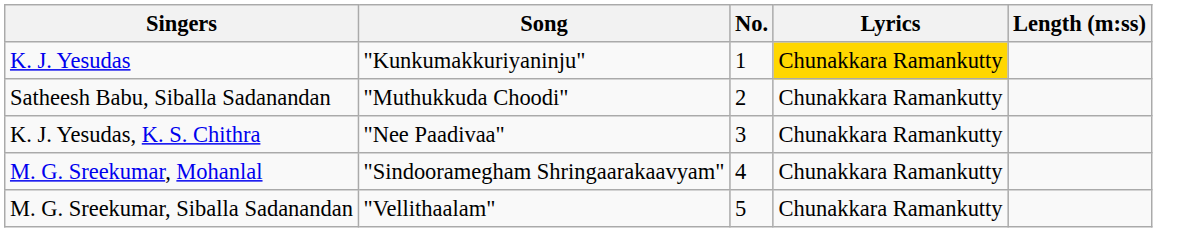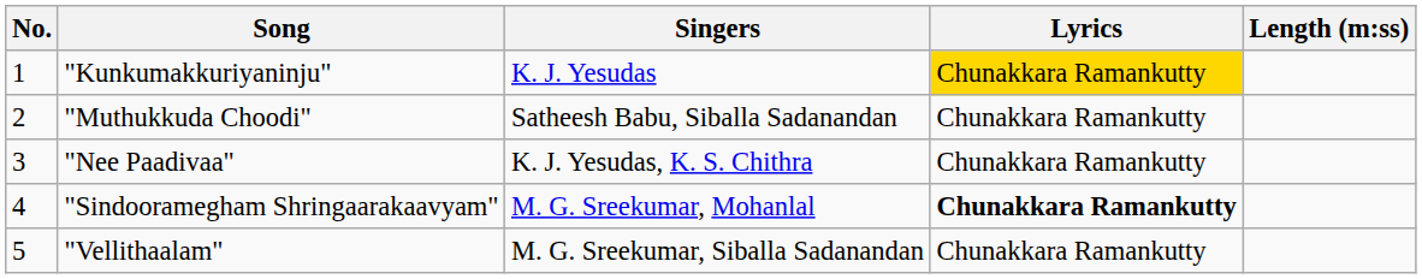columns swapped: No. <-> Singers
"Sindooramegham Shringaarakaavyam" | Lyrics: normal -> bold
